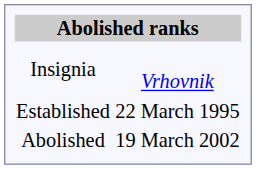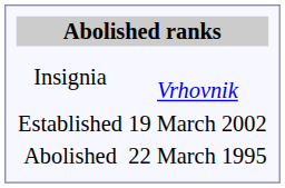Established | column 2: 22 March 1995 -> 19 March 2002
Abolished | column 2: 19 March 2002 -> 22 March 1995
